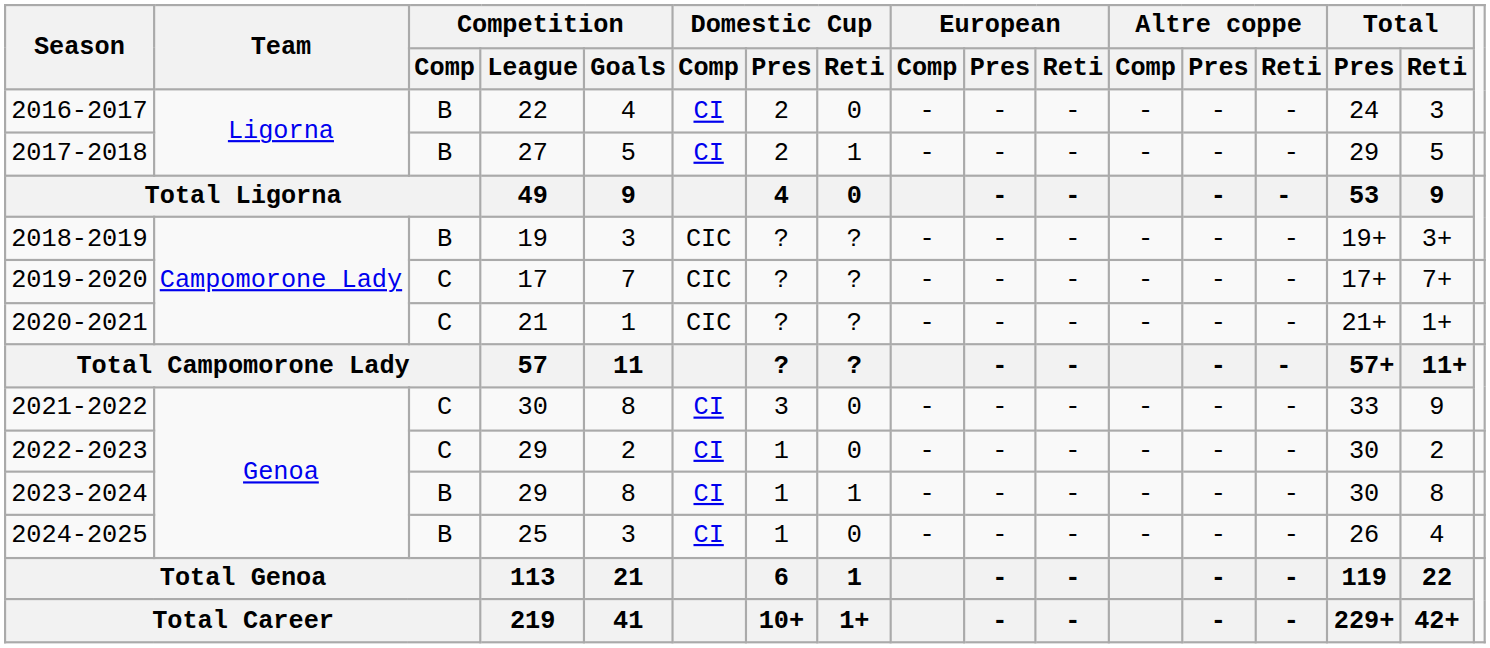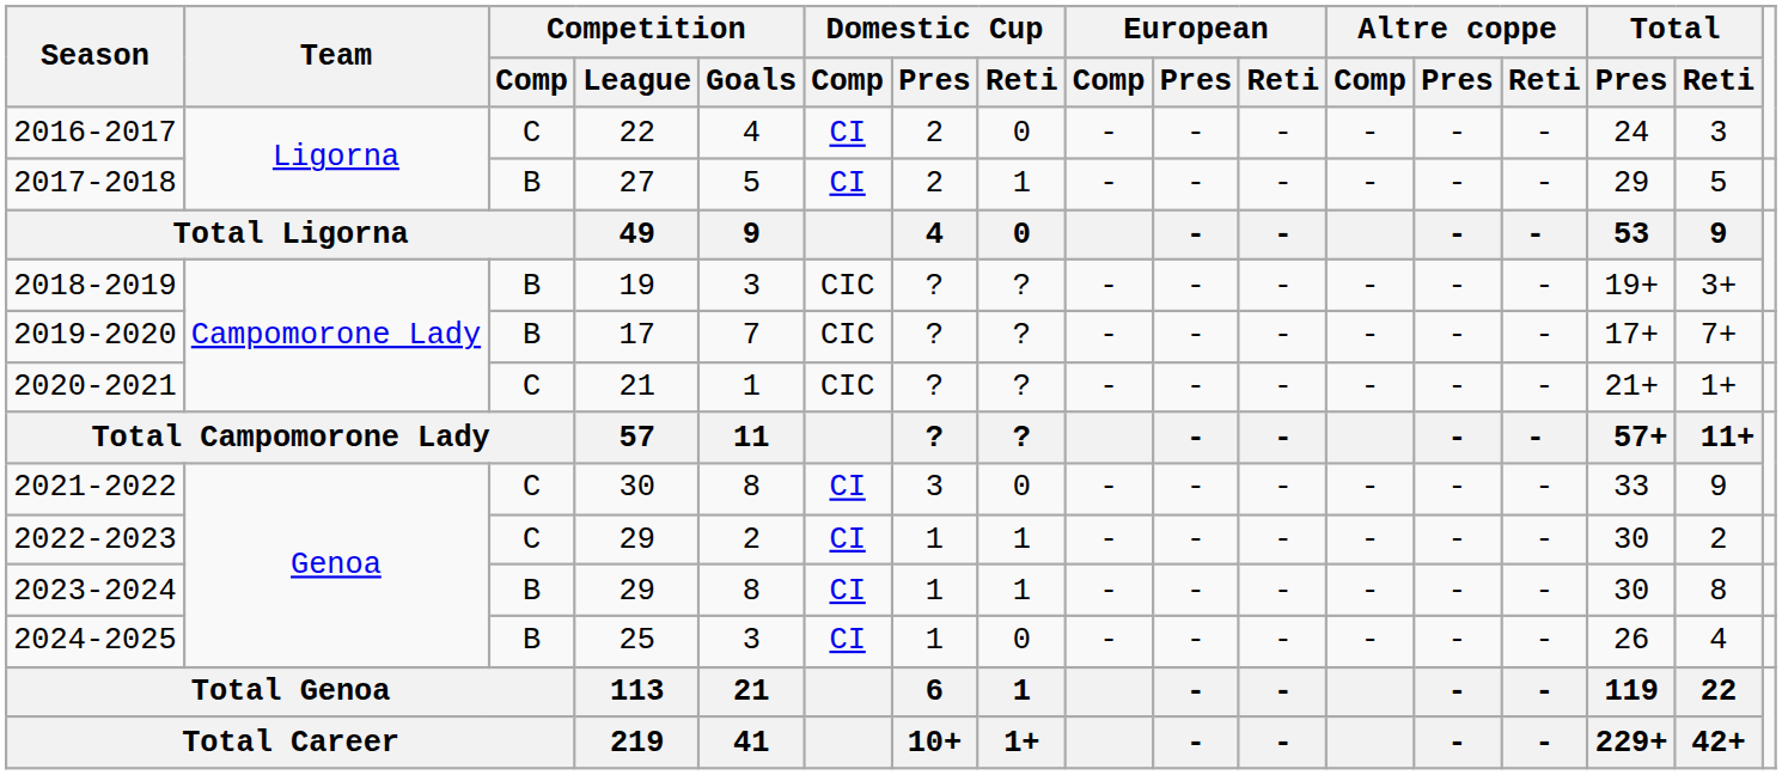2016-2017 | Competition / Comp: B -> C
2019-2020 | Competition / Comp: C -> B
2022-2023 | Domestic Cup / Reti: 0 -> 1
